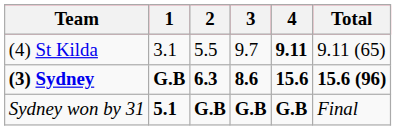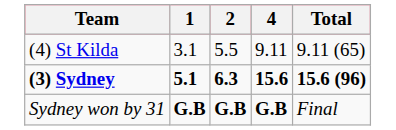- column: 3 | 9.7 | 8.6 | G.B
(4) St Kilda | 4: bold -> normal
(3) Sydney | 1: G.B -> 5.1
Sydney won by 31 | 1: 5.1 -> G.B
